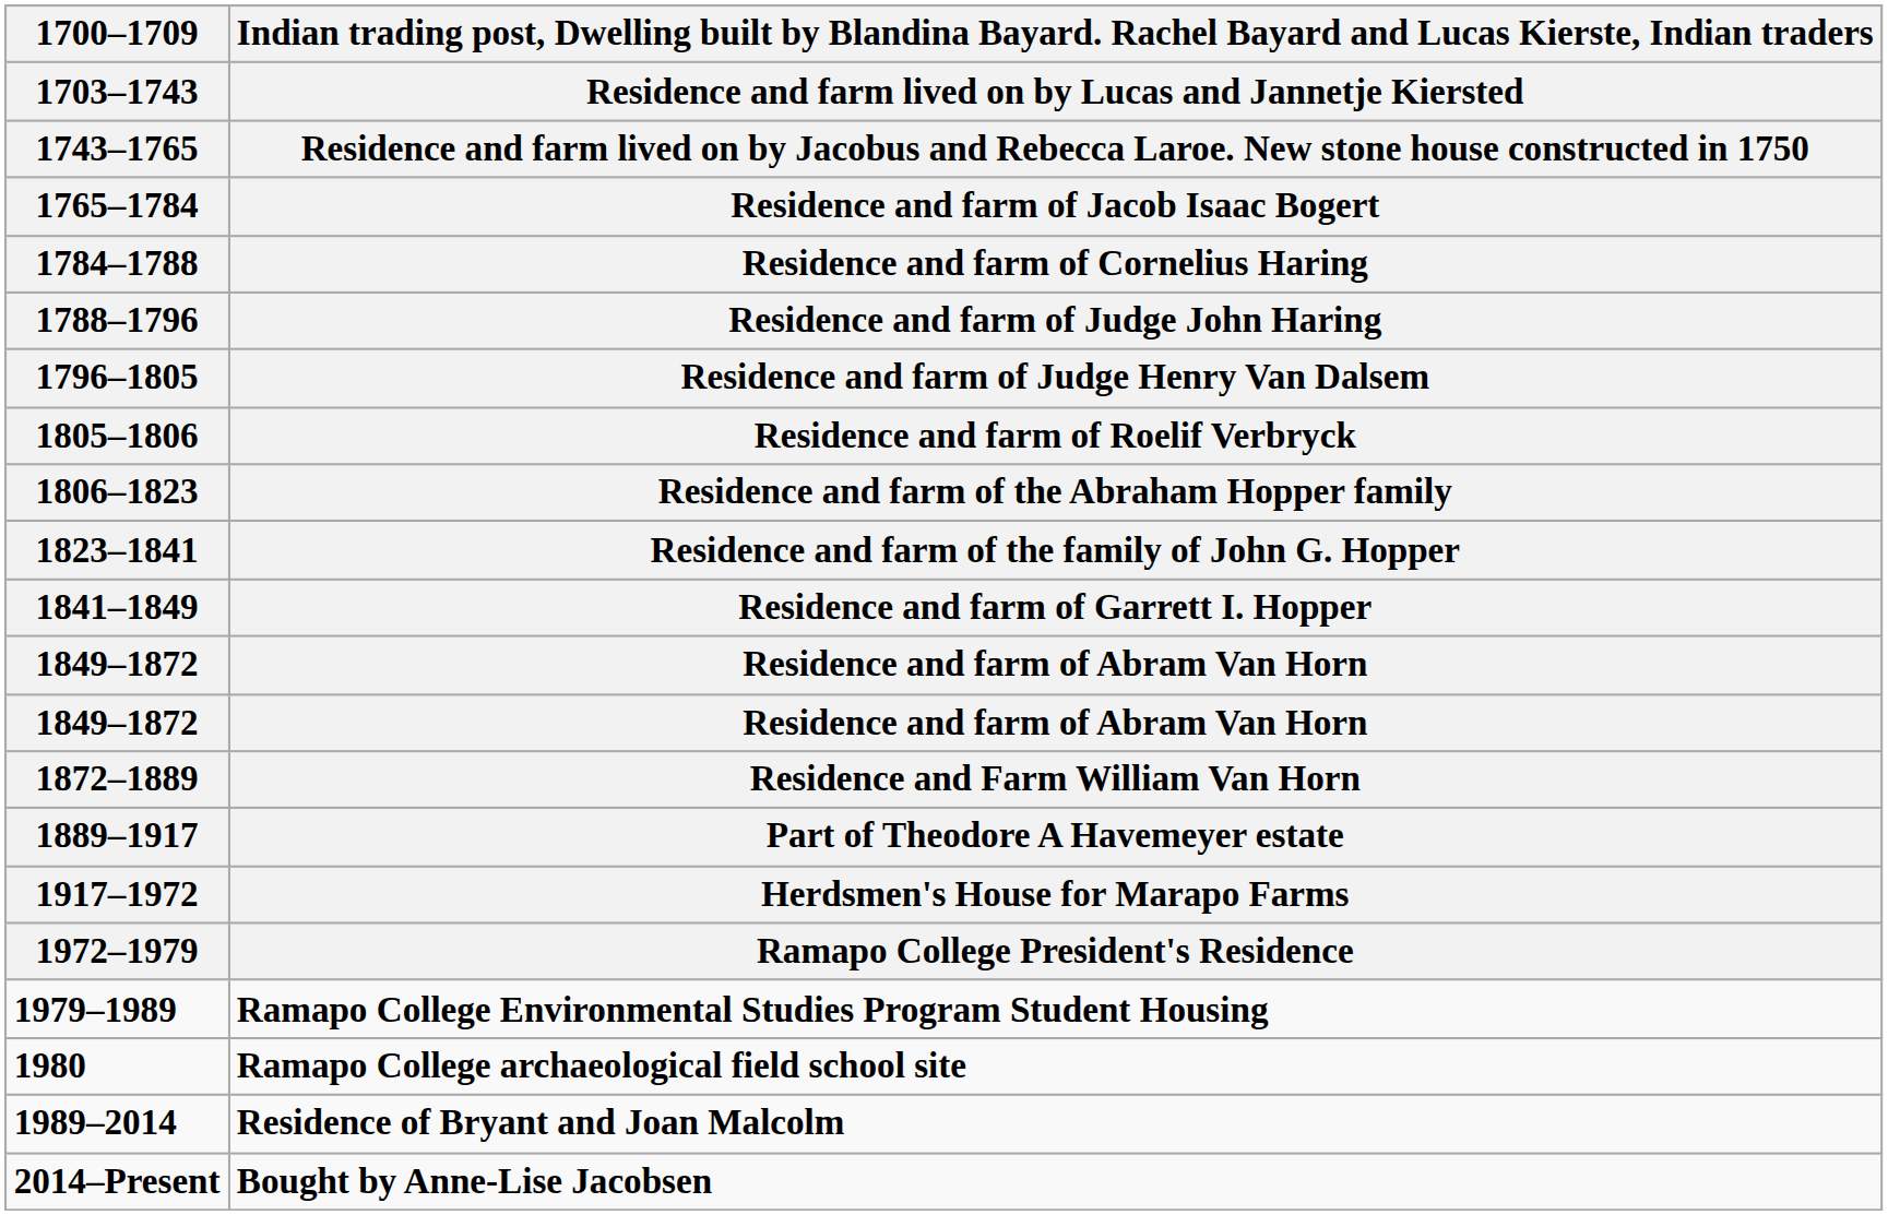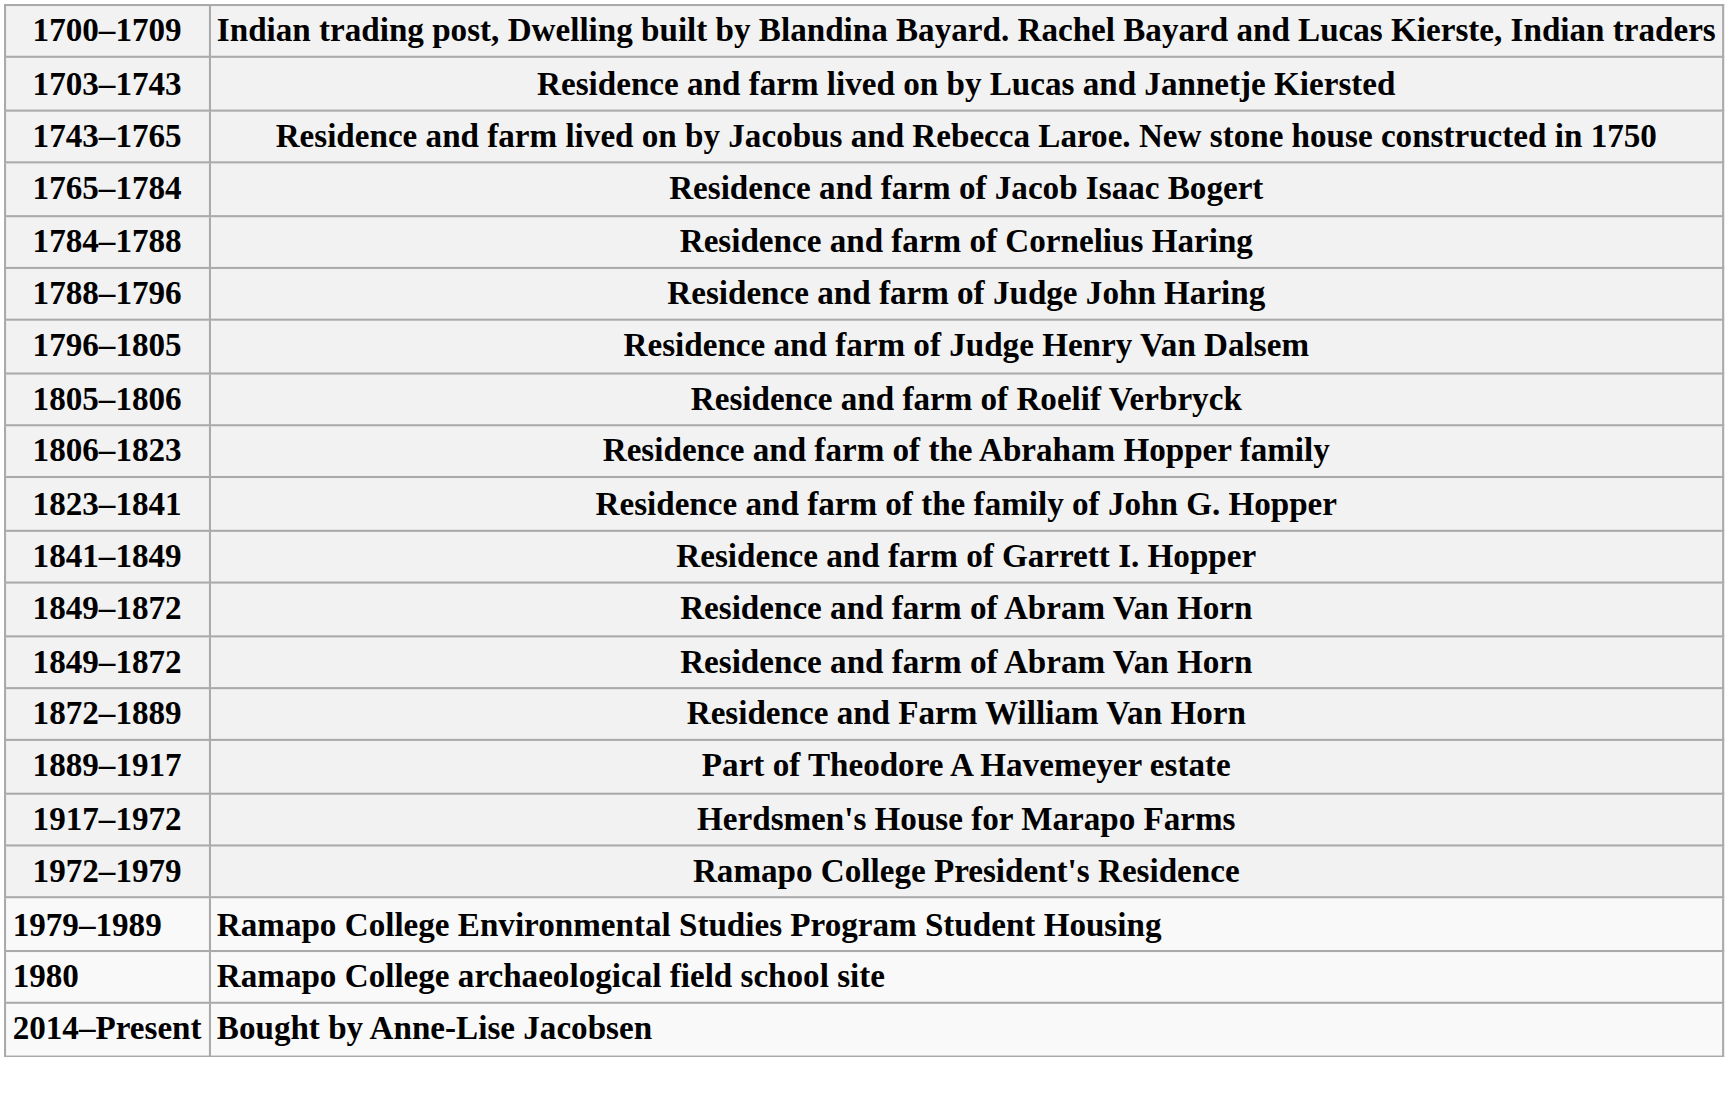- row: 1989–2014 | Residence of Bryant and Joan Malcolm
